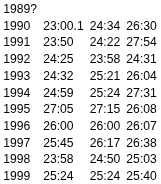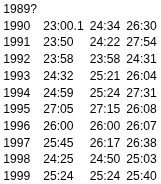1992 | column 3: 24:25 -> 23:58
1998 | column 3: 23:58 -> 24:25
